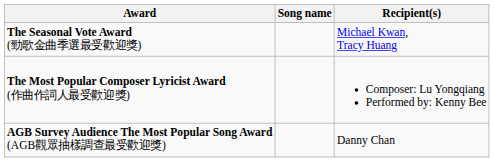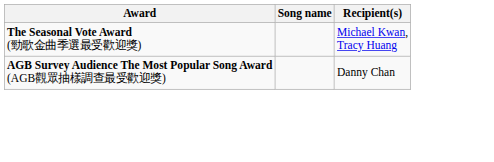- row: The Most Popular Composer Lyricist Award (作曲作詞人最受歡迎獎) | Composer: Lu Yongqiang Performed by: Kenny Bee
